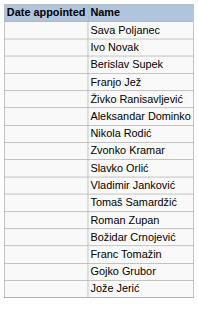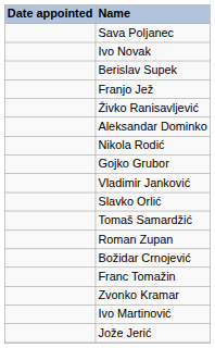rows swapped: Gojko Grubor <-> Zvonko Kramar
rows swapped: Slavko Orlić <-> Vladimir Janković
+ row: Ivo Martinović
